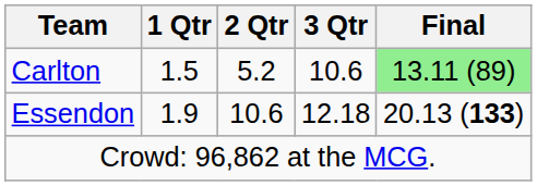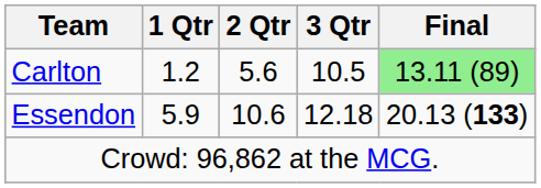Carlton | 1 Qtr: 1.5 -> 1.2
Carlton | 2 Qtr: 5.2 -> 5.6
Carlton | 3 Qtr: 10.6 -> 10.5
Essendon | 1 Qtr: 1.9 -> 5.9
